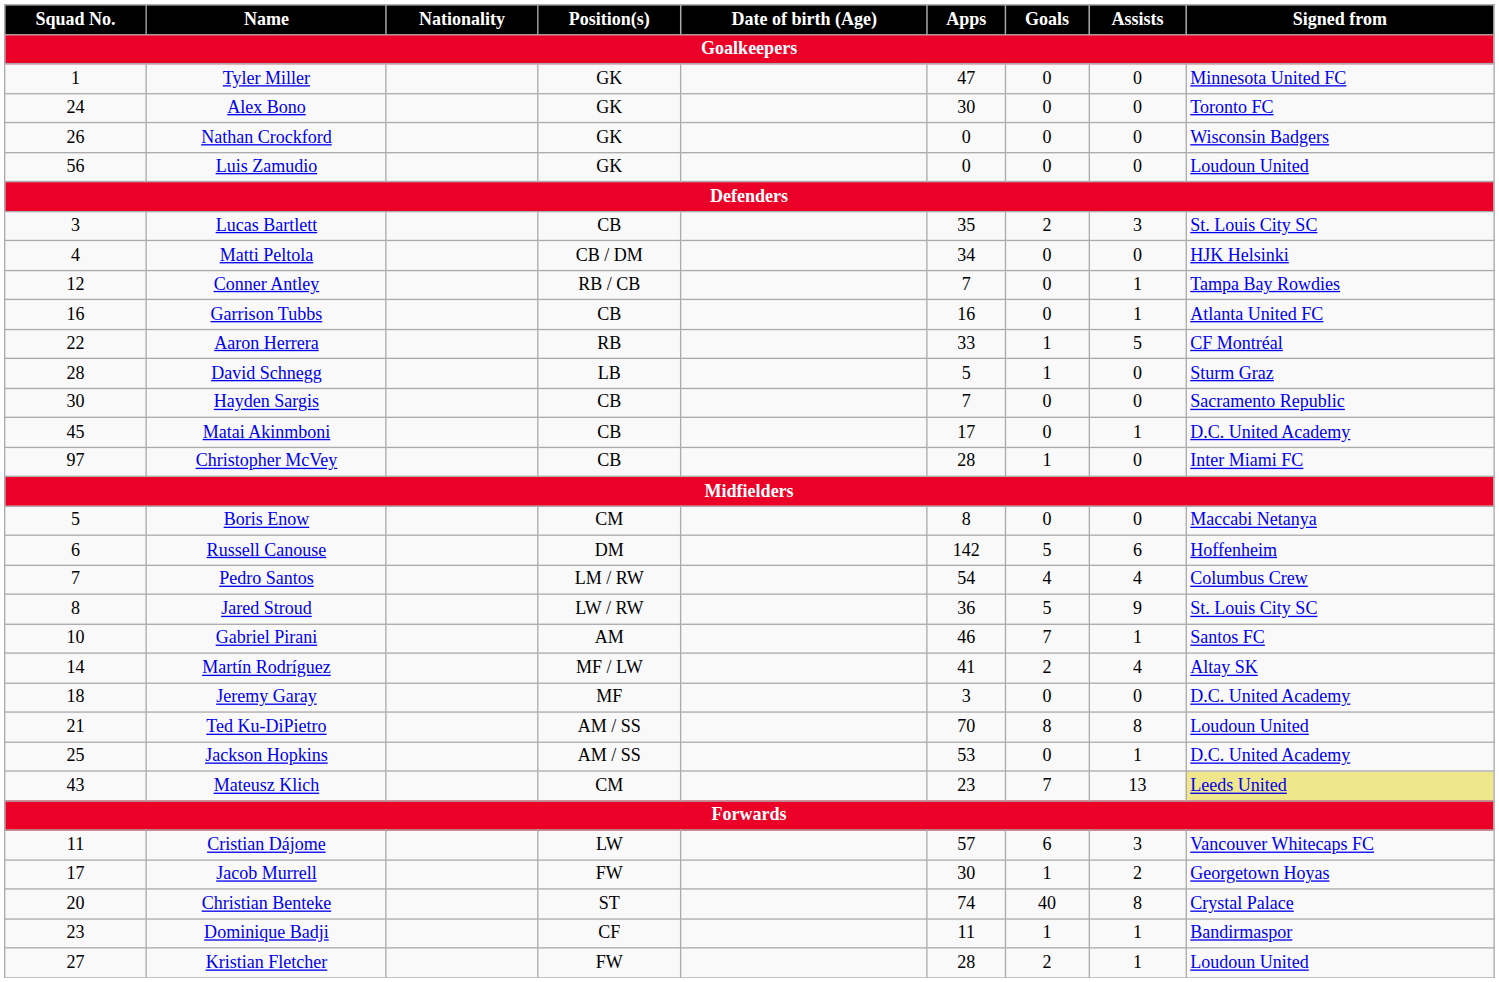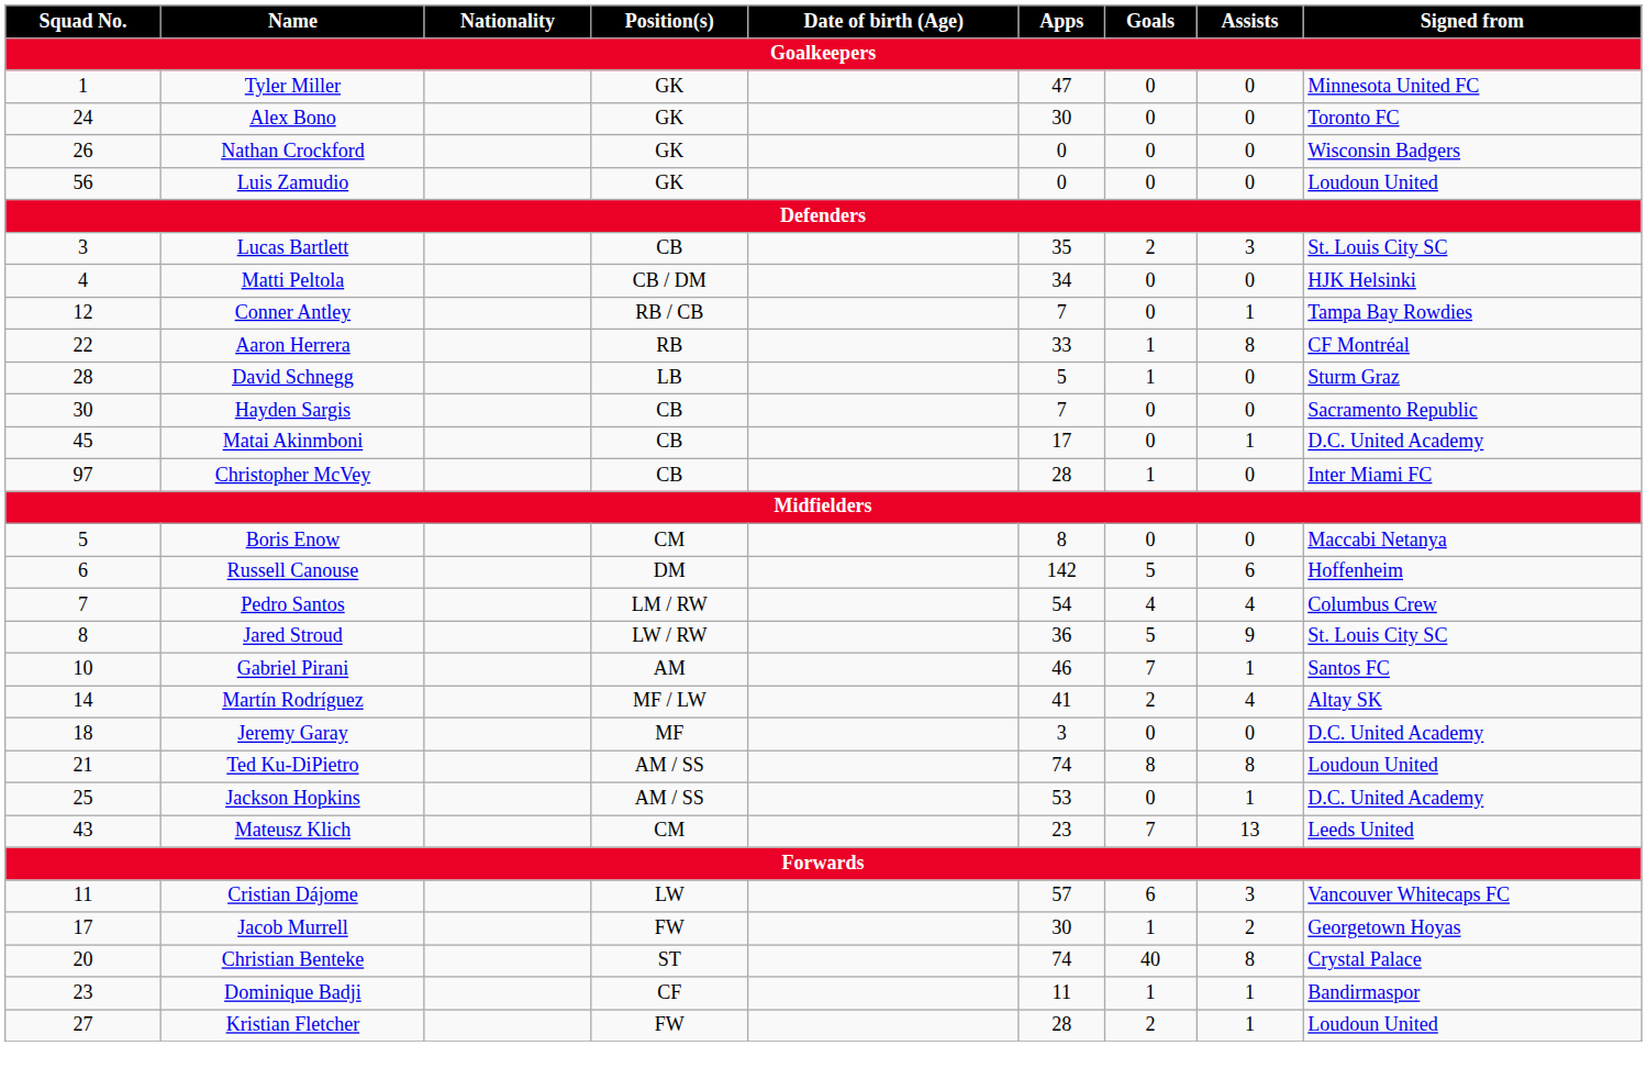- row: 16 | Garrison Tubbs | CB | 16 | 0 | 1 | Atlanta United FC
Aaron Herrera | Assists: 5 -> 8
Ted Ku-DiPietro | Apps: 70 -> 74
Mateusz Klich | Signed from: khaki background -> no background
